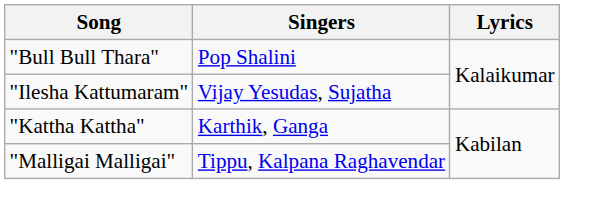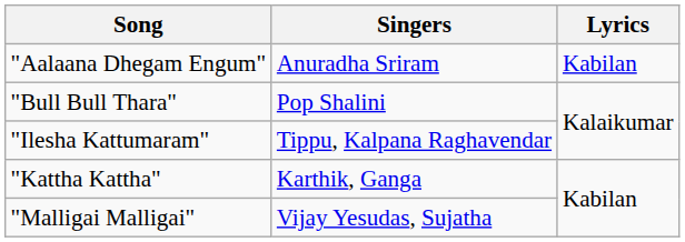+ row: "Aalaana Dhegam Engum" | Anuradha Sriram | Kabilan
"Ilesha Kattumaram" | Singers: Vijay Yesudas, Sujatha -> Tippu, Kalpana Raghavendar
"Malligai Malligai" | Singers: Tippu, Kalpana Raghavendar -> Vijay Yesudas, Sujatha
